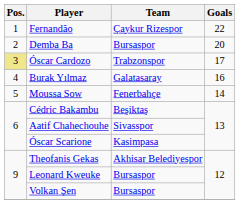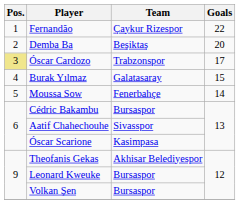Demba Ba | Team: Bursaspor -> Beşiktaş
Burak Yılmaz | Goals: 16 -> 15
Cédric Bakambu | Team: Beşiktaş -> Bursaspor
